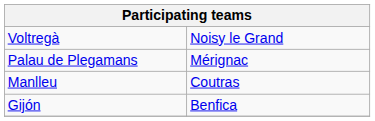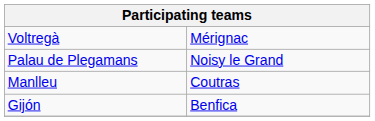Voltregà | column 2: Noisy le Grand -> Mérignac
Palau de Plegamans | column 2: Mérignac -> Noisy le Grand
